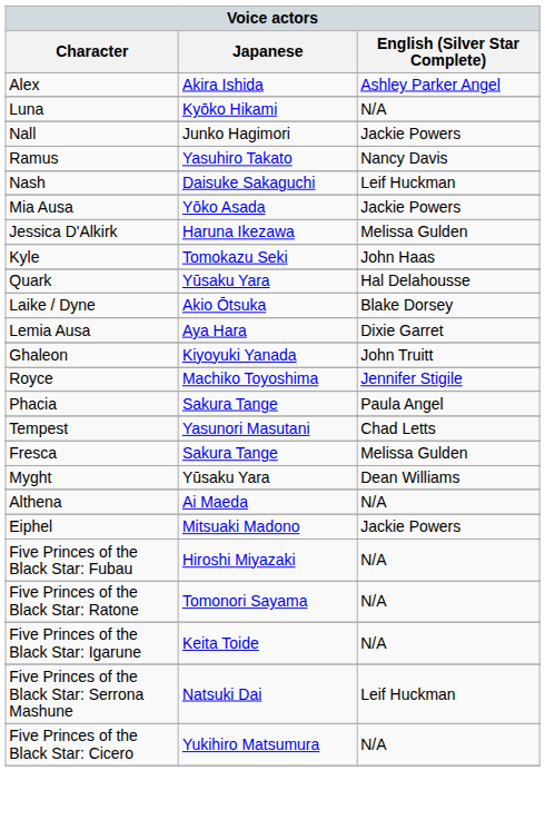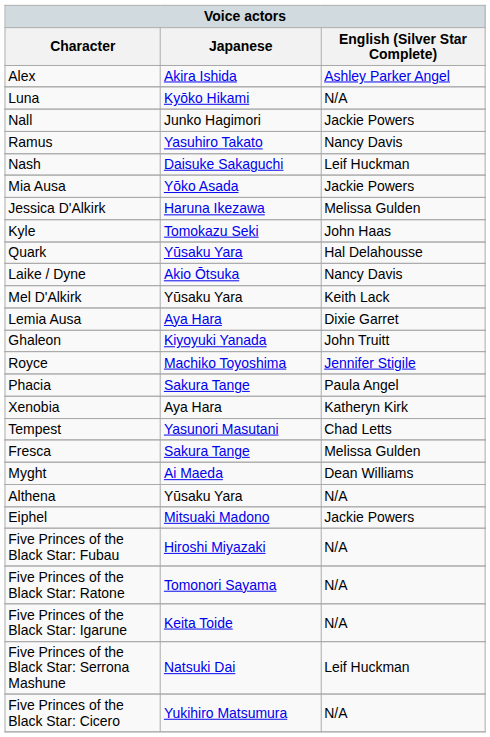Laike / Dyne | English (Silver Star Complete): Blake Dorsey -> Nancy Davis
+ row: Mel D'Alkirk | Yūsaku Yara | Keith Lack
+ row: Xenobia | Aya Hara | Katheryn Kirk
Myght | Japanese: Yūsaku Yara -> Ai Maeda
Althena | Japanese: Ai Maeda -> Yūsaku Yara
